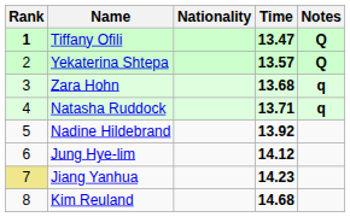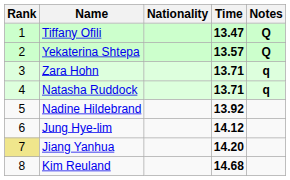Tiffany Ofili | Rank: bold -> normal
Zara Hohn | Time: 13.68 -> 13.71
Jiang Yanhua | Time: 14.23 -> 14.20
